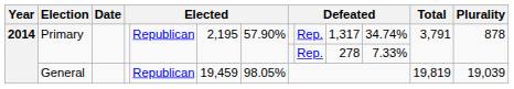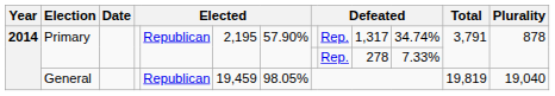General | Plurality: 19,039 -> 19,040
